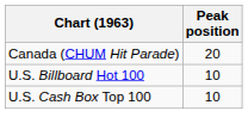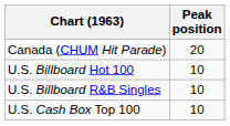+ row: U.S. Billboard R&B Singles | 10
